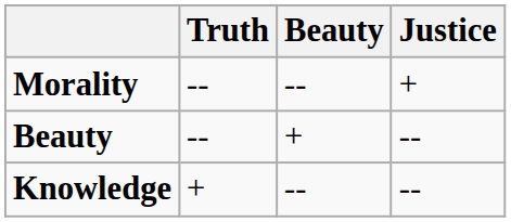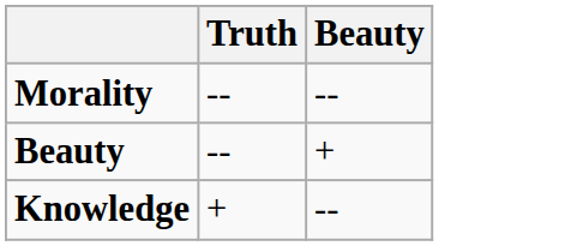- column: Justice | + | -- | --
